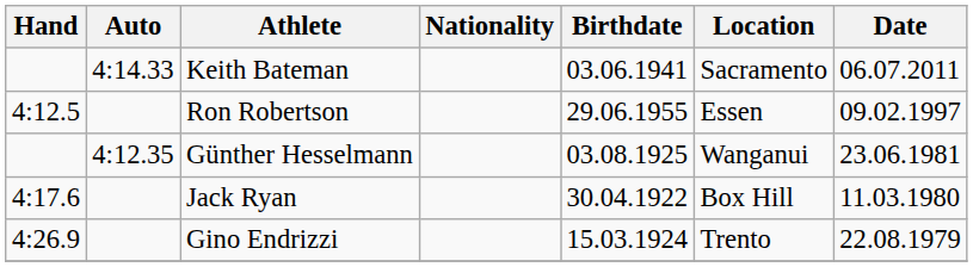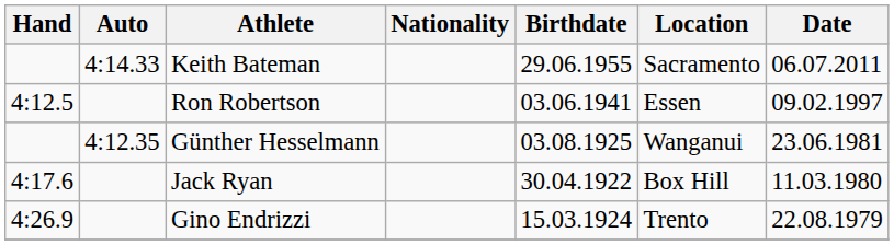Keith Bateman | Birthdate: 03.06.1941 -> 29.06.1955
Ron Robertson | Birthdate: 29.06.1955 -> 03.06.1941
